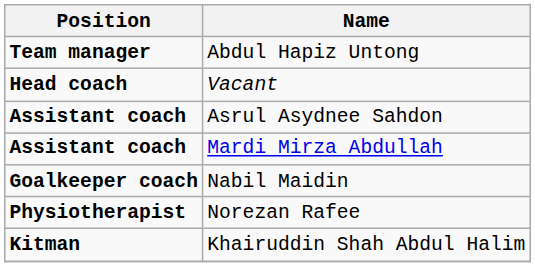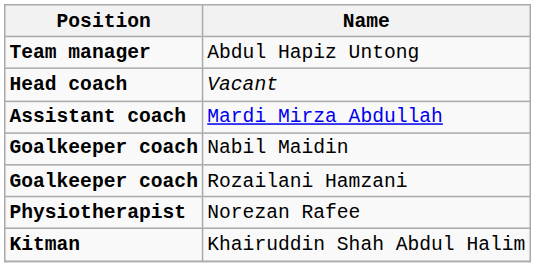- row: Assistant coach | Asrul Asydnee Sahdon
+ row: Goalkeeper coach | Rozailani Hamzani
